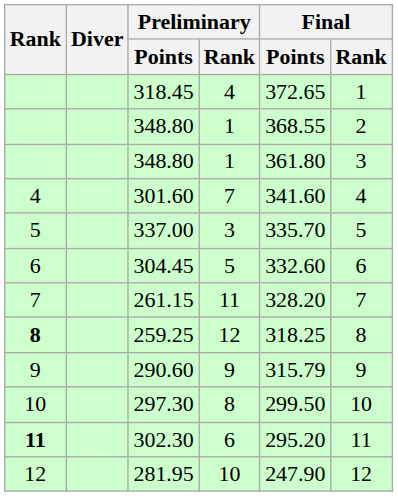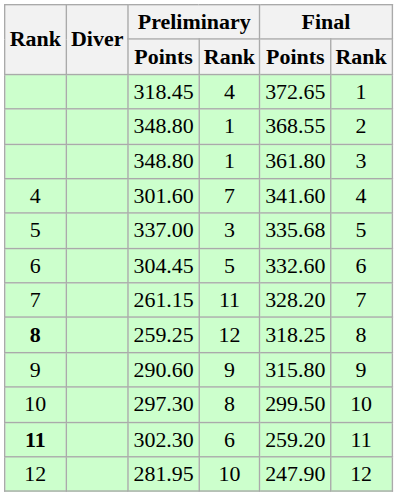337.00 | Final / Points: 335.70 -> 335.68
290.60 | Final / Points: 315.79 -> 315.80
302.30 | Final / Points: 295.20 -> 259.20
